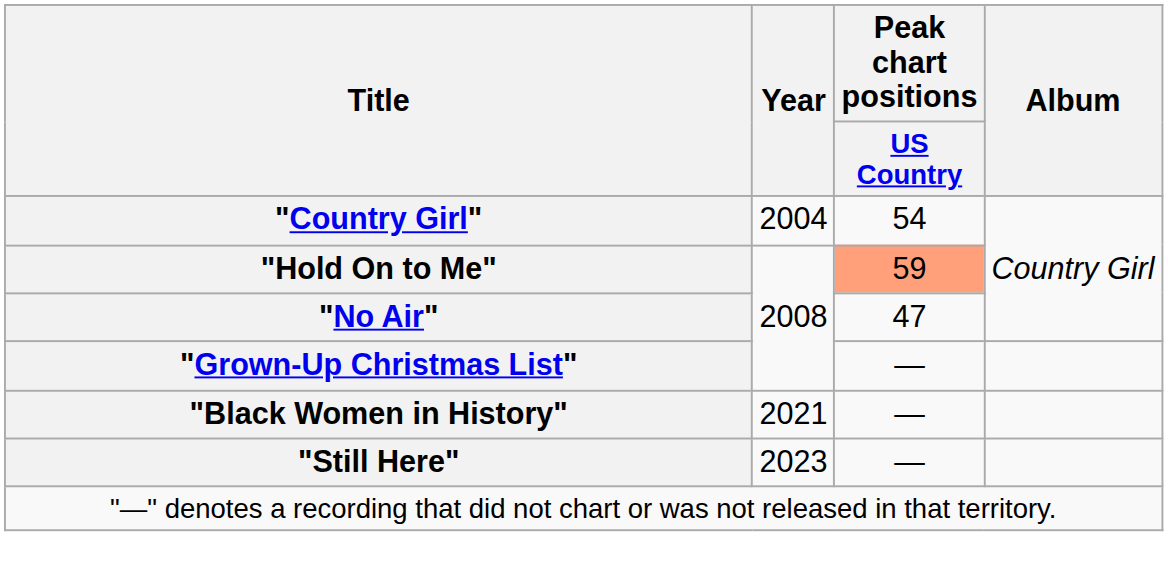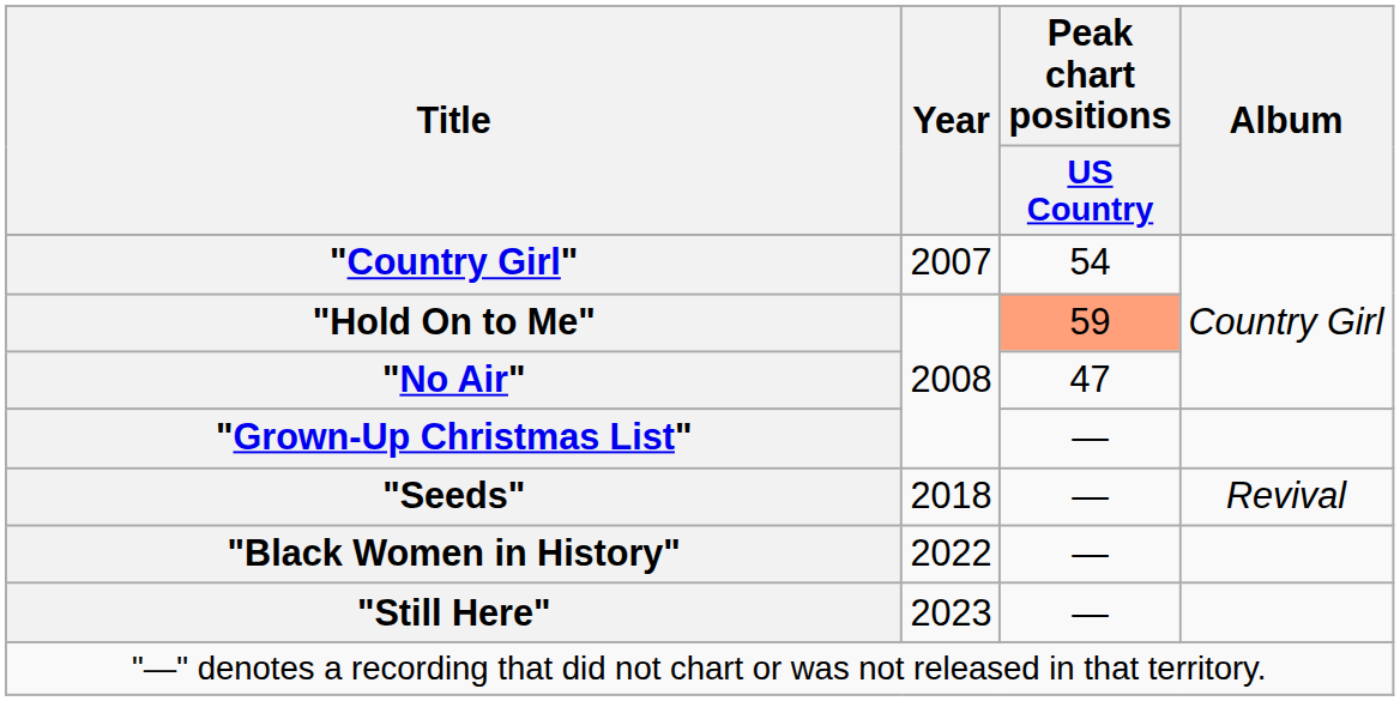"Country Girl" | Year: 2004 -> 2007
+ row: "Seeds" | 2018 | — | Revival
"Black Women in History" | Year: 2021 -> 2022
